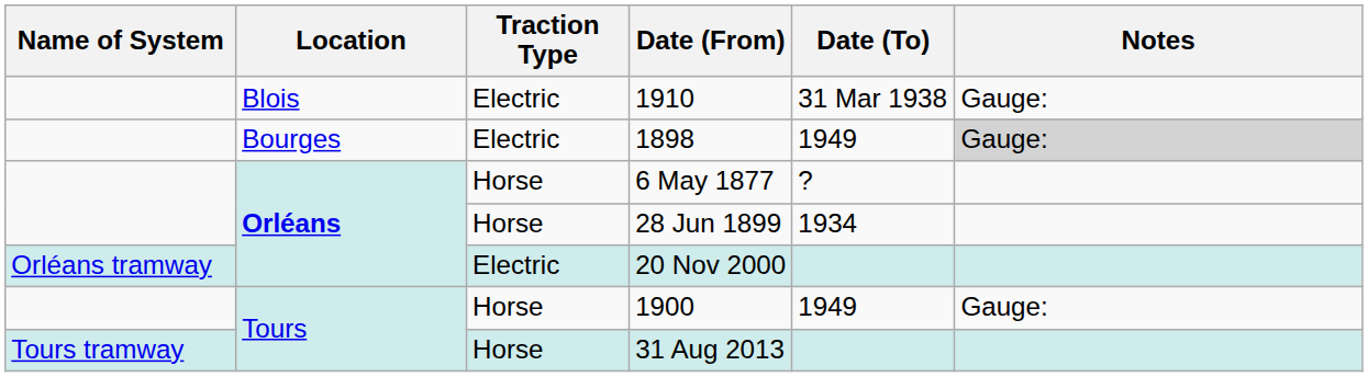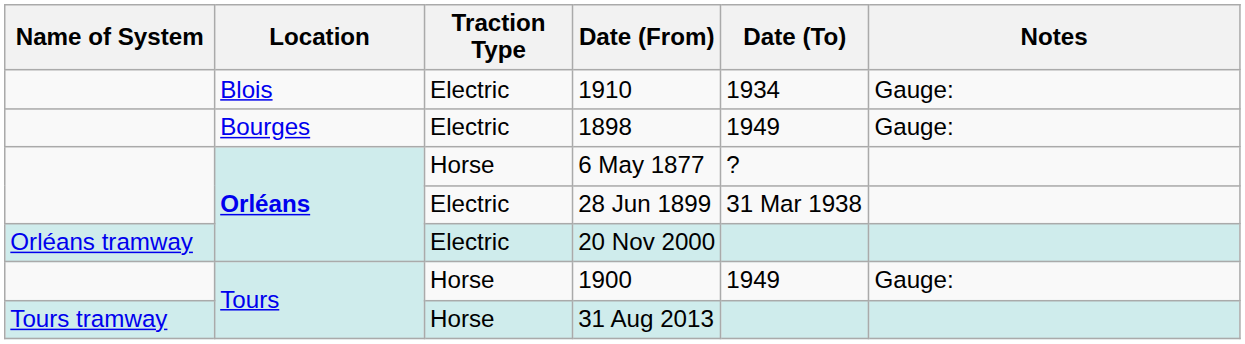1910 | Date (To): 31 Mar 1938 -> 1934
1898 | Notes: lightgrey background -> no background
28 Jun 1899 | Traction Type: Horse -> Electric
28 Jun 1899 | Date (To): 1934 -> 31 Mar 1938
